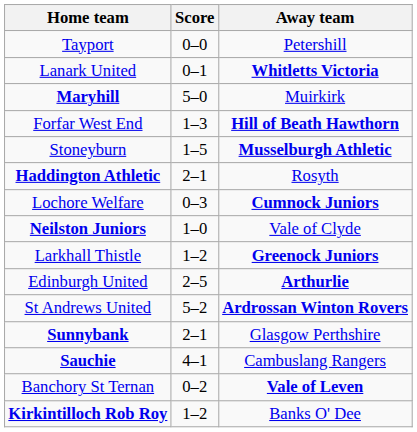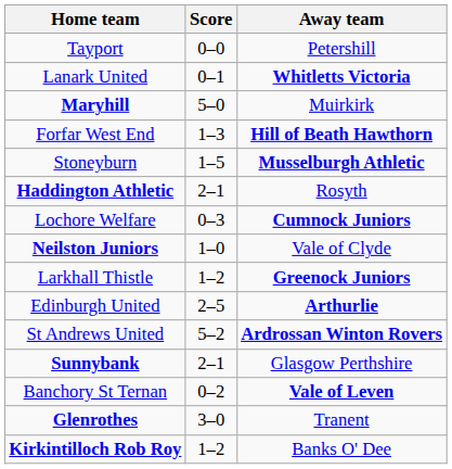- row: Sauchie | 4–1 | Cambuslang Rangers
+ row: Glenrothes | 3–0 | Tranent
